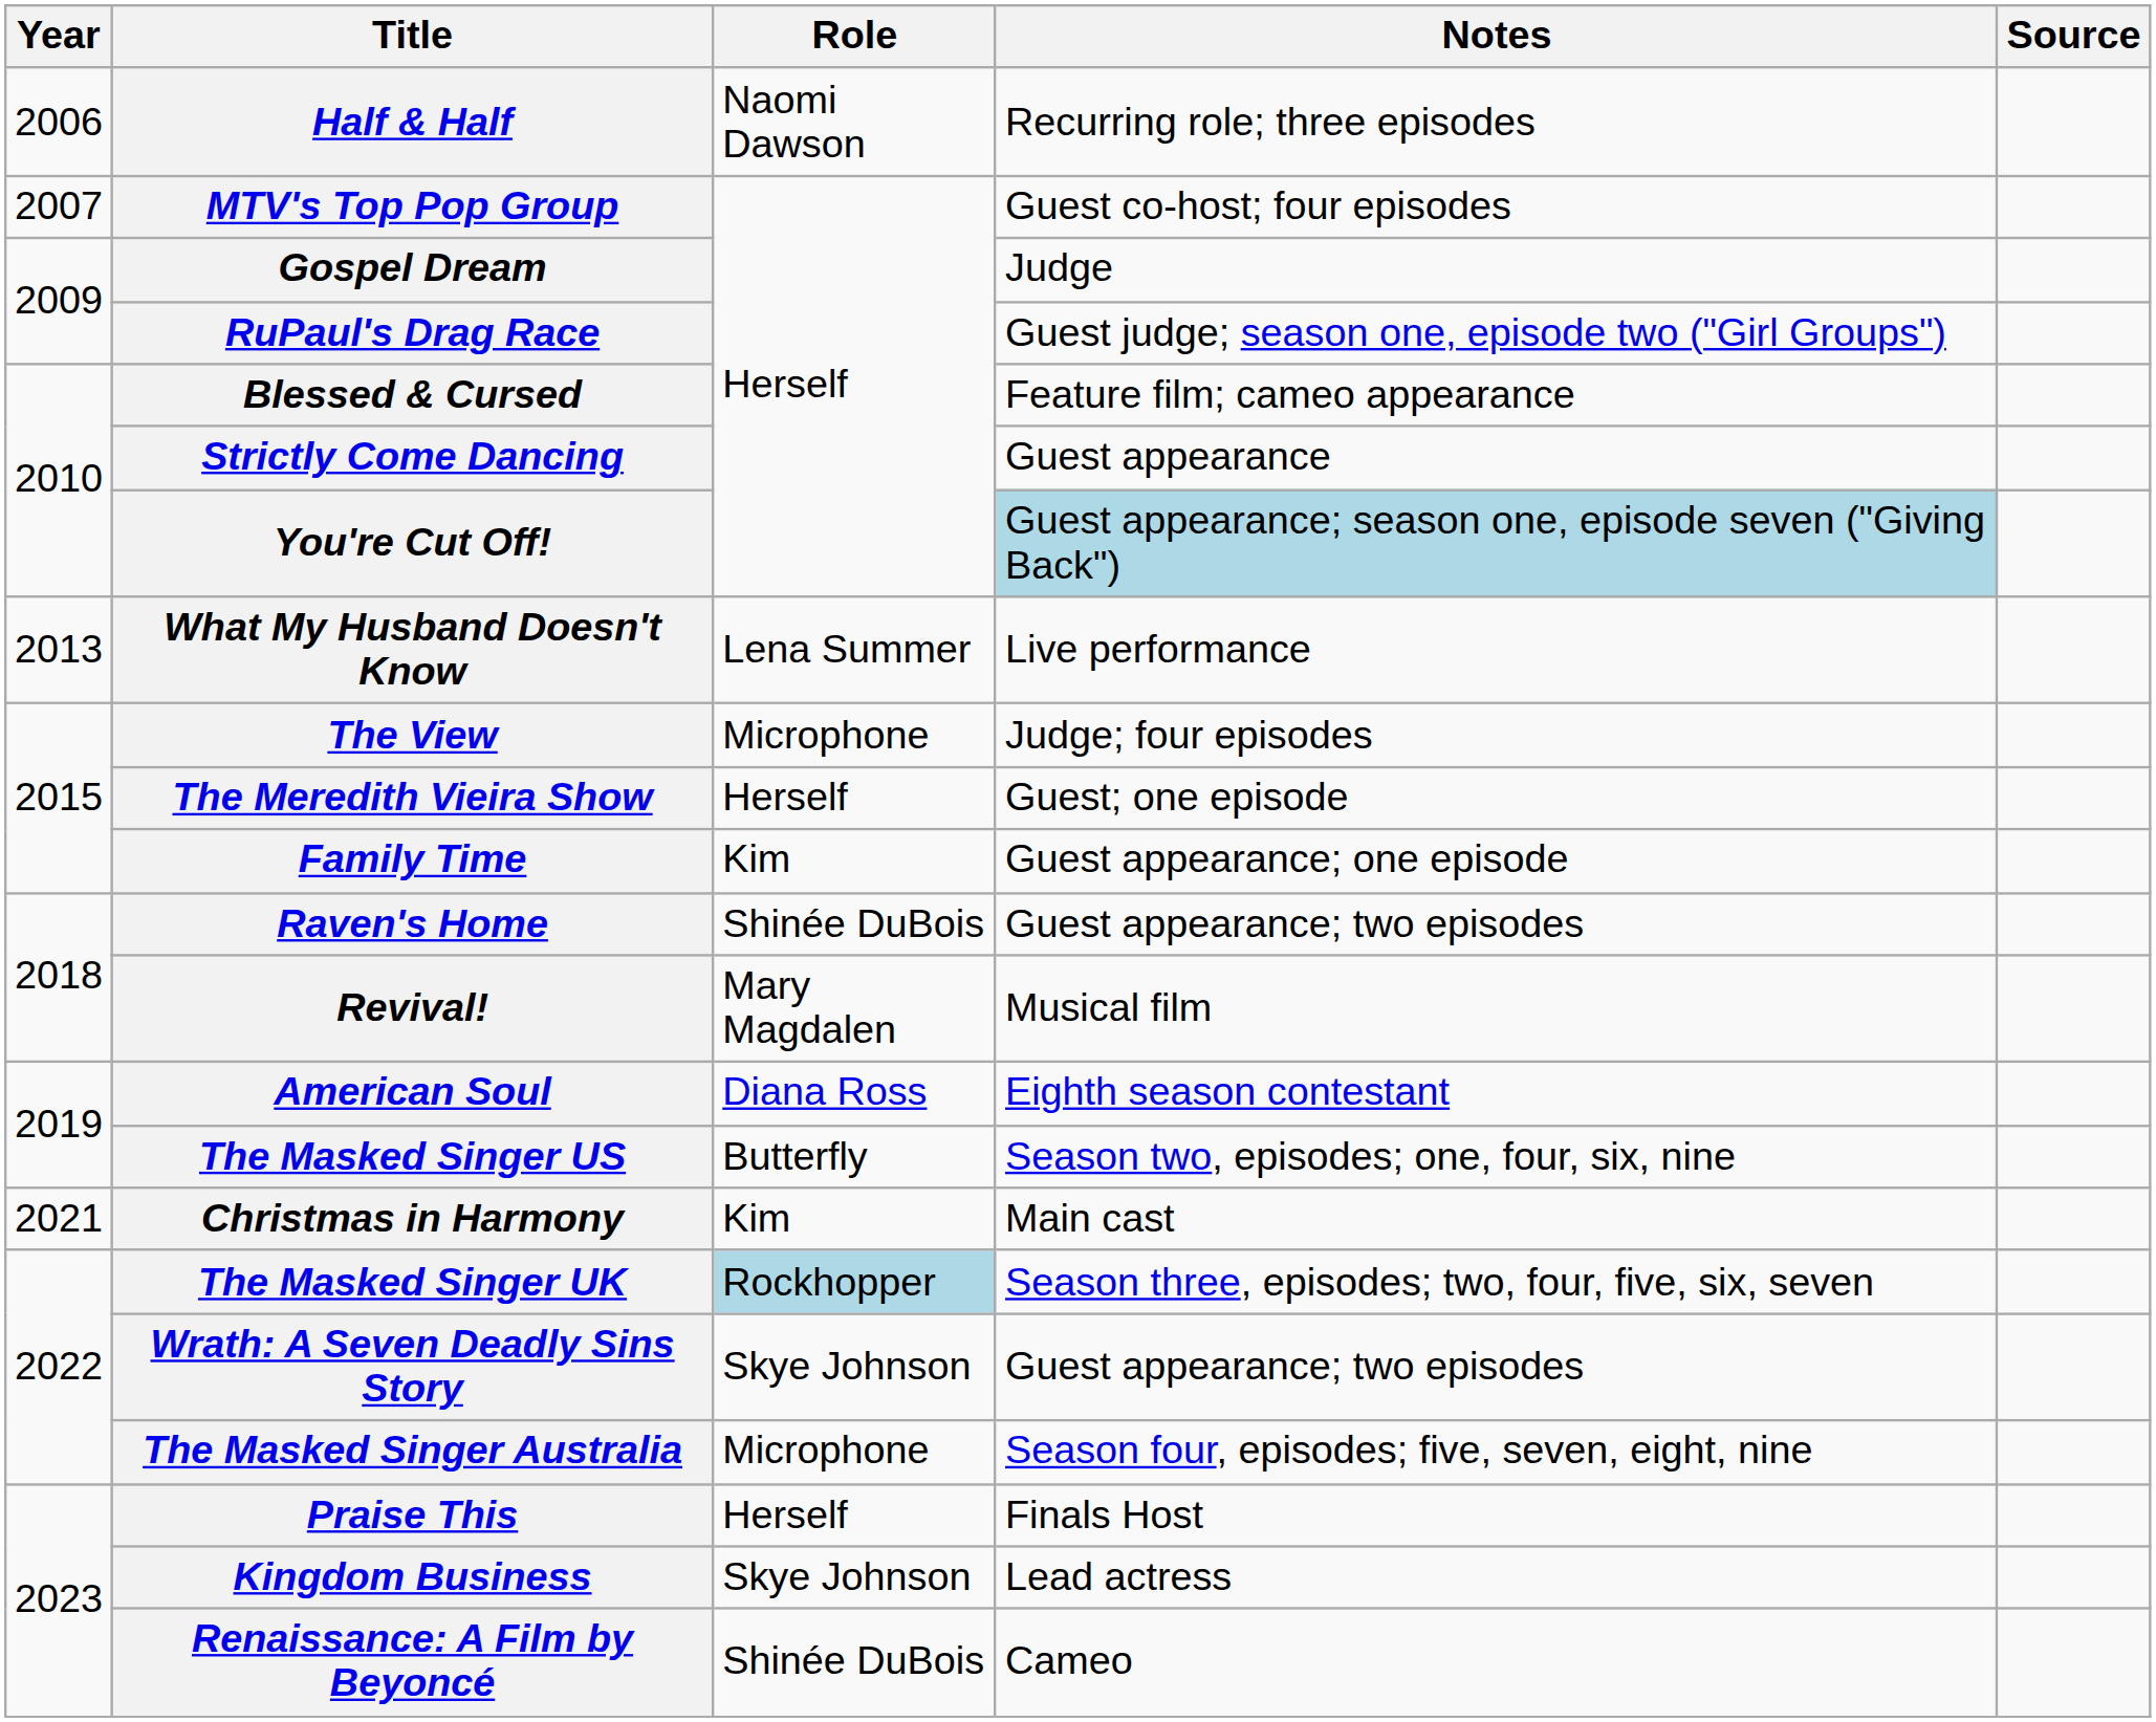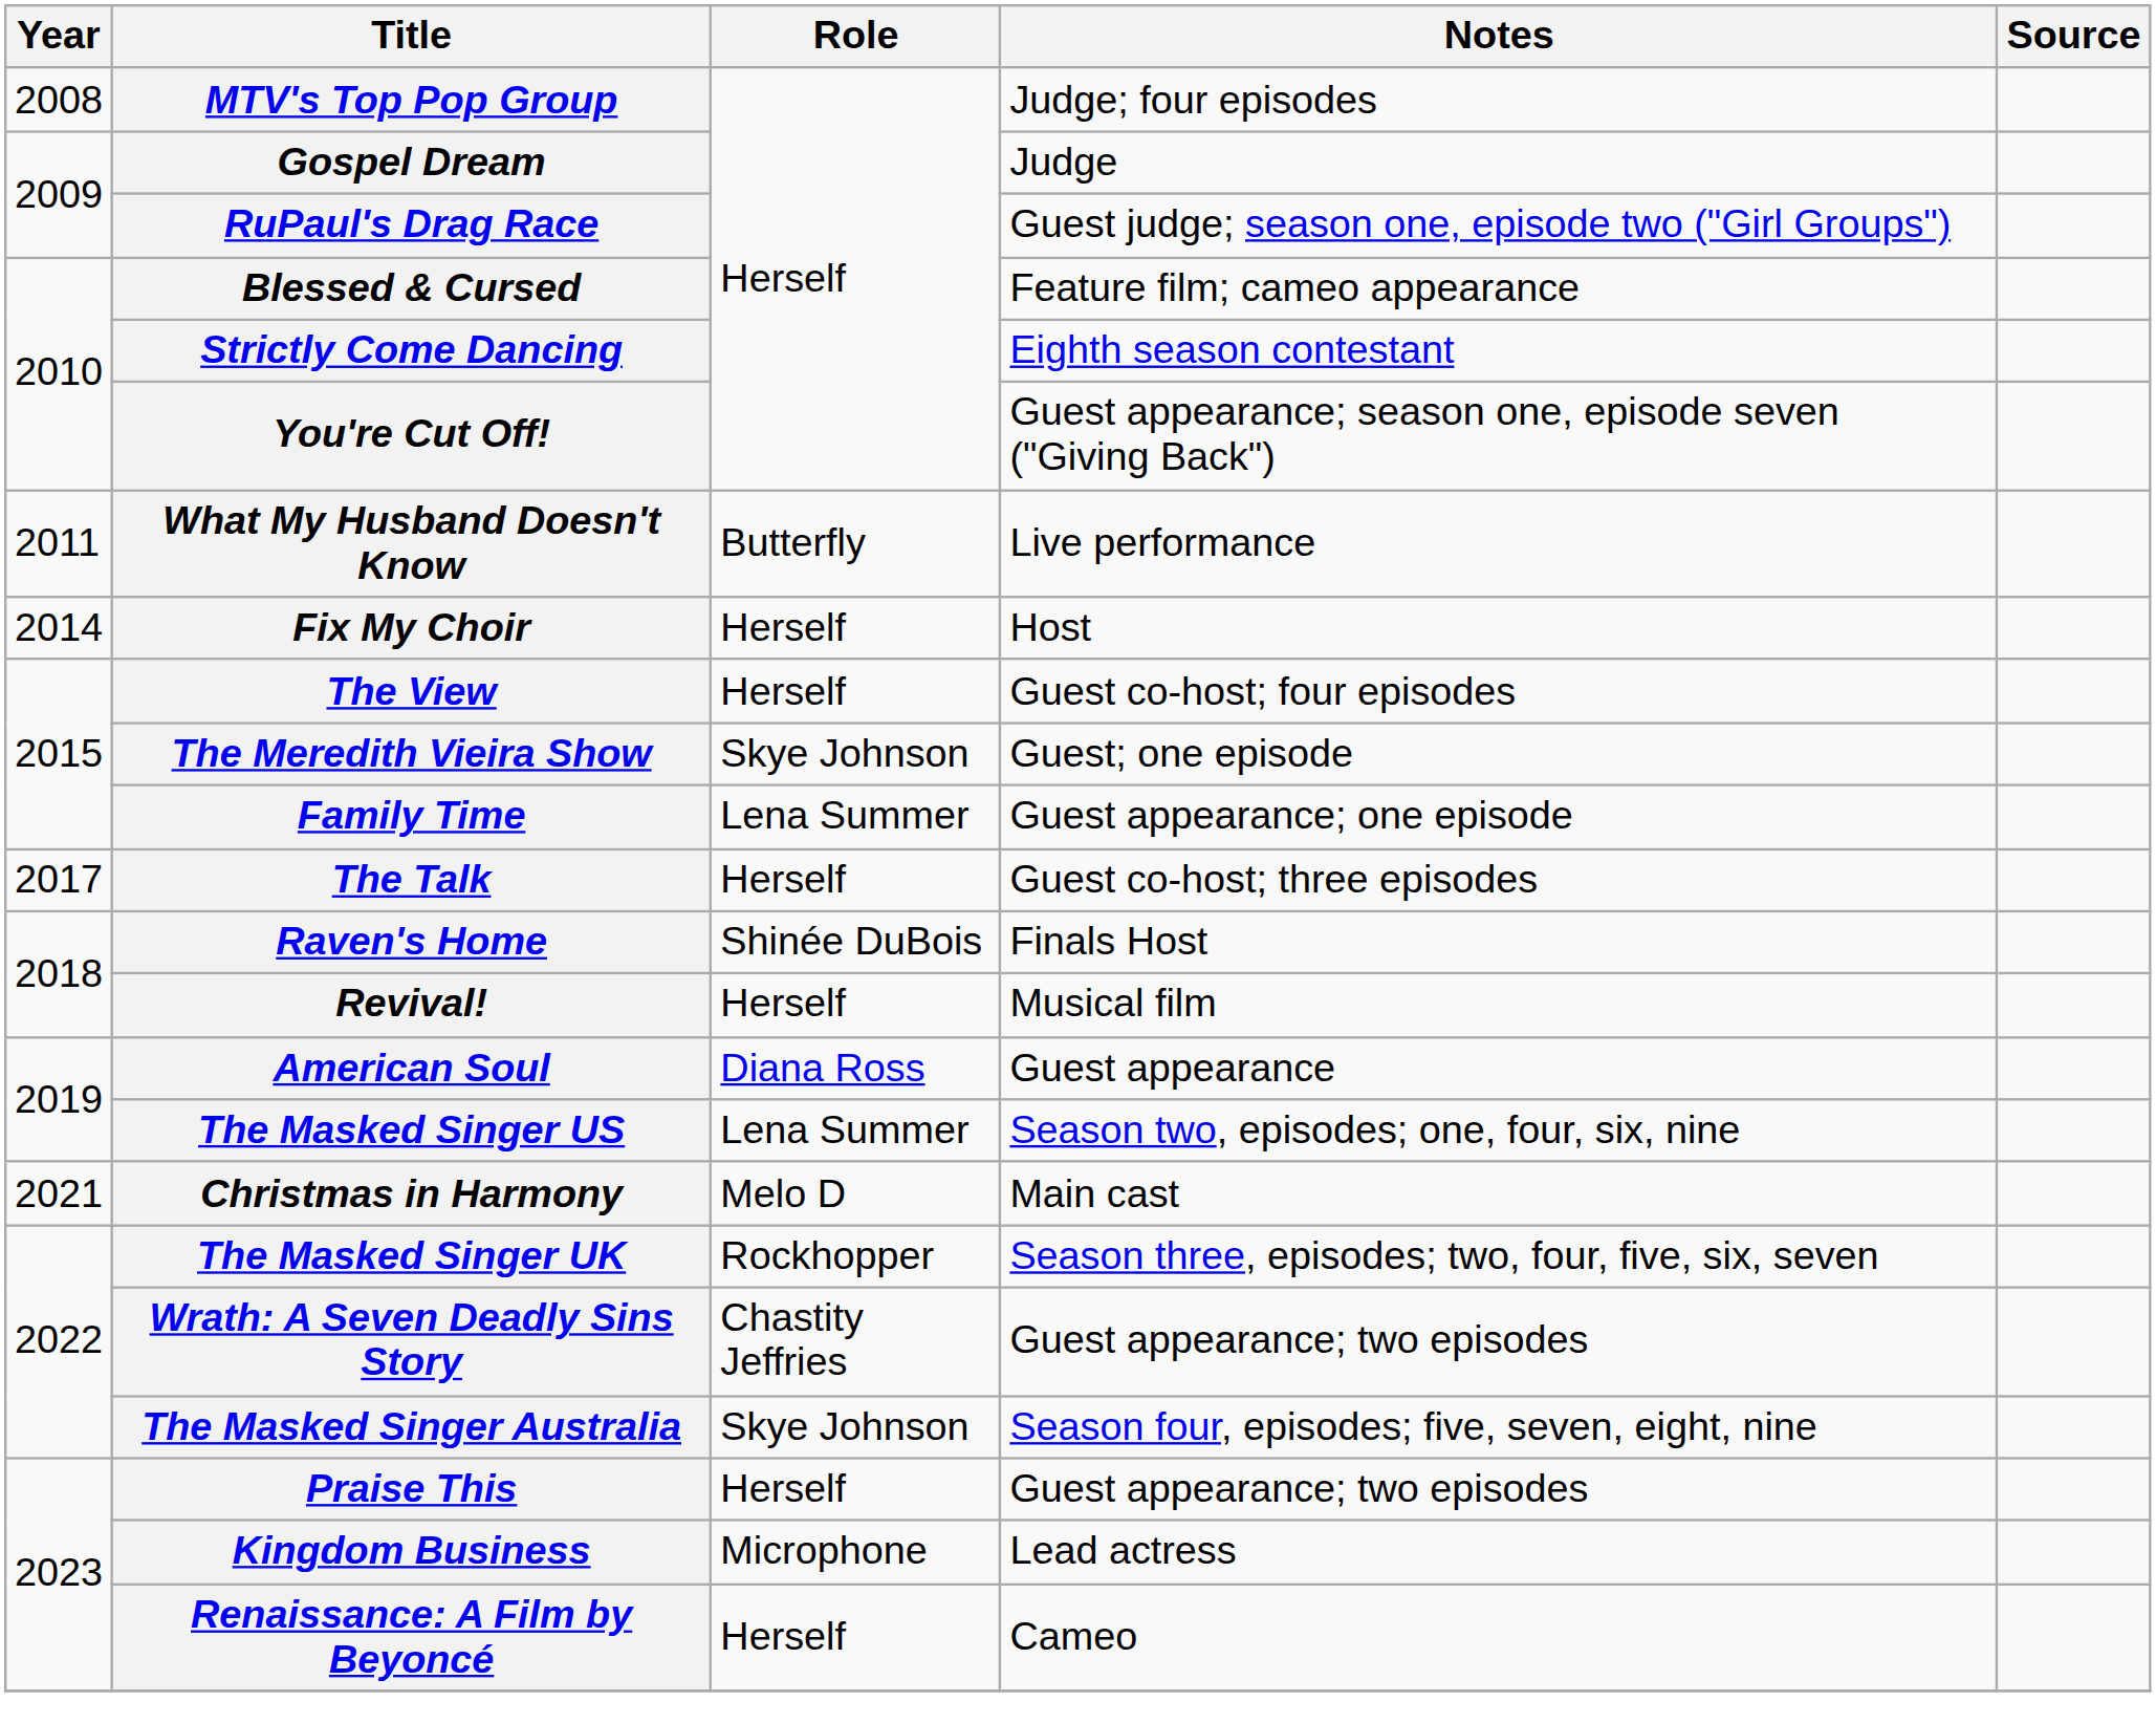- row: 2006 | Half & Half | Naomi Dawson | Recurring role; three episodes
MTV's Top Pop Group | Year: 2007 -> 2008
MTV's Top Pop Group | Notes: Guest co-host; four episodes -> Judge; four episodes
Strictly Come Dancing | Notes: Guest appearance -> Eighth season contestant
You're Cut Off! | Notes: lightblue background -> no background
What My Husband Doesn't Know | Year: 2013 -> 2011
What My Husband Doesn't Know | Role: Lena Summer -> Butterfly
+ row: 2014 | Fix My Choir | Herself | Host
The View | Role: Microphone -> Herself
The View | Notes: Judge; four episodes -> Guest co-host; four episodes
The Meredith Vieira Show | Role: Herself -> Skye Johnson
Family Time | Role: Kim -> Lena Summer
+ row: 2017 | The Talk | Herself | Guest co-host; three episodes
Raven's Home | Notes: Guest appearance; two episodes -> Finals Host
Revival! | Role: Mary Magdalen -> Herself
American Soul | Notes: Eighth season contestant -> Guest appearance
The Masked Singer US | Role: Butterfly -> Lena Summer
Christmas in Harmony | Role: Kim -> Melo D
The Masked Singer UK | Role: lightblue background -> no background
Wrath: A Seven Deadly Sins Story | Role: Skye Johnson -> Chastity Jeffries
The Masked Singer Australia | Role: Microphone -> Skye Johnson
Praise This | Notes: Finals Host -> Guest appearance; two episodes
Kingdom Business | Role: Skye Johnson -> Microphone
Renaissance: A Film by Beyoncé | Role: Shinée DuBois -> Herself
